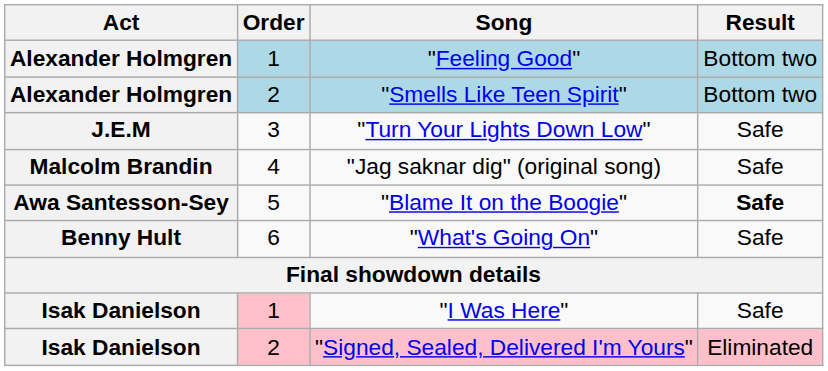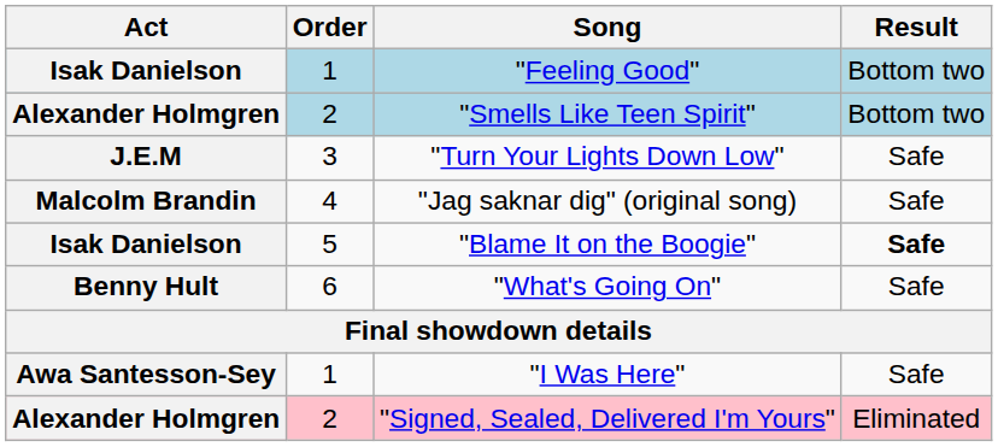"Feeling Good" | Act: Alexander Holmgren -> Isak Danielson
"Blame It on the Boogie" | Act: Awa Santesson-Sey -> Isak Danielson
"I Was Here" | Act: Isak Danielson -> Awa Santesson-Sey
"I Was Here" | Order: pink background -> no background
"Signed, Sealed, Delivered I'm Yours" | Act: Isak Danielson -> Alexander Holmgren
